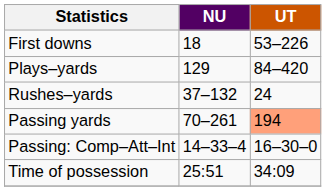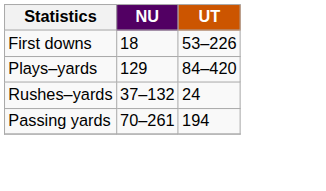Passing yards | UT: lightsalmon background -> no background
- row: Passing: Comp–Att–Int | 14–33–4 | 16–30–0
- row: Time of possession | 25:51 | 34:09
